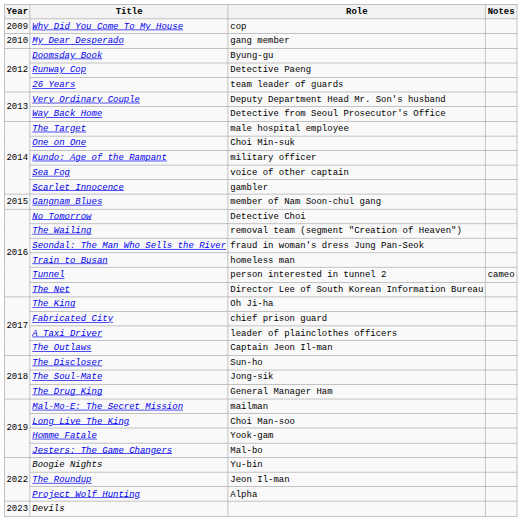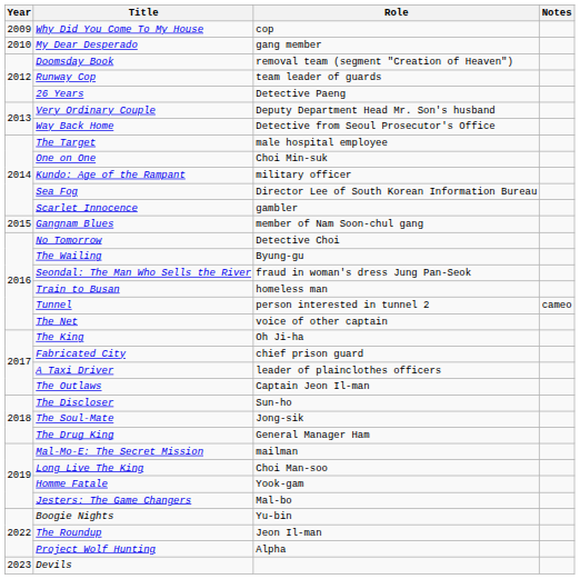Doomsday Book | Role: Byung-gu -> removal team (segment "Creation of Heaven")
Runway Cop | Role: Detective Paeng -> team leader of guards
26 Years | Role: team leader of guards -> Detective Paeng
Sea Fog | Role: voice of other captain -> Director Lee of South Korean Information Bureau
The Wailing | Role: removal team (segment "Creation of Heaven") -> Byung-gu
The Net | Role: Director Lee of South Korean Information Bureau -> voice of other captain
